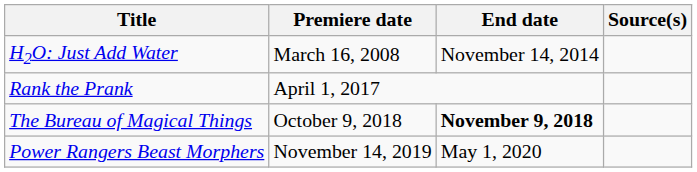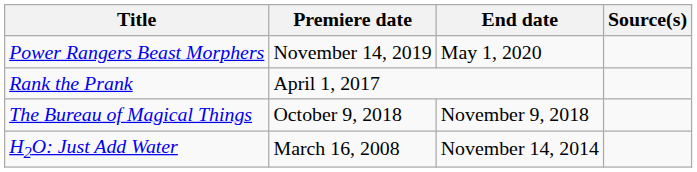rows swapped: H2O: Just Add Water <-> Power Rangers Beast Morphers
The Bureau of Magical Things | End date: bold -> normal
